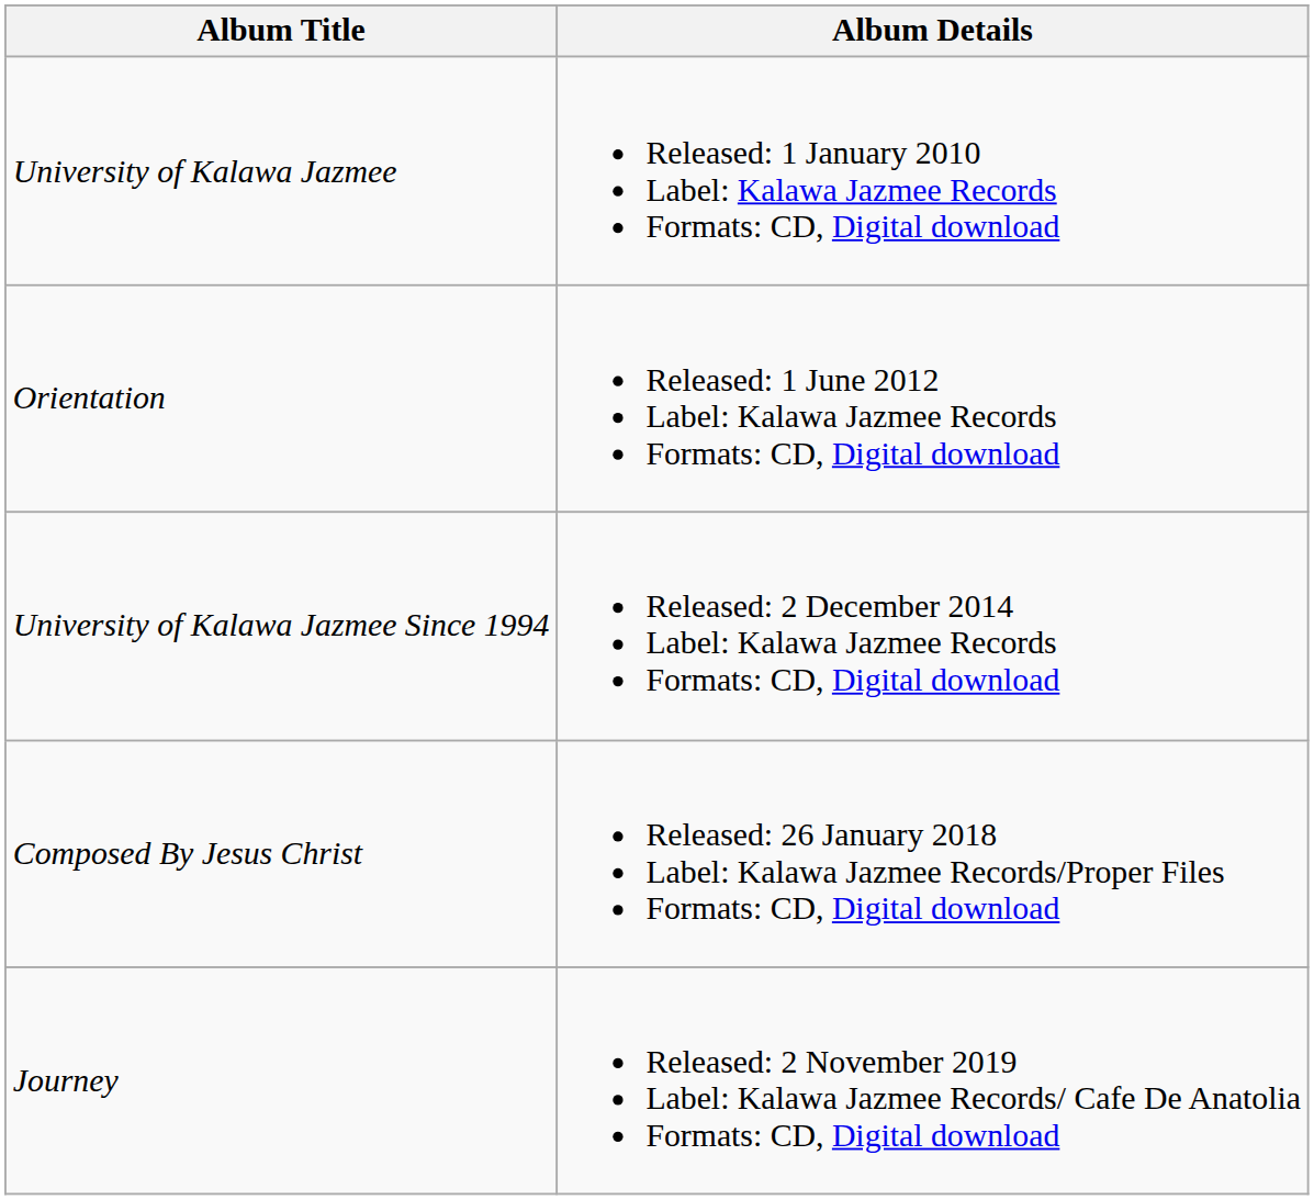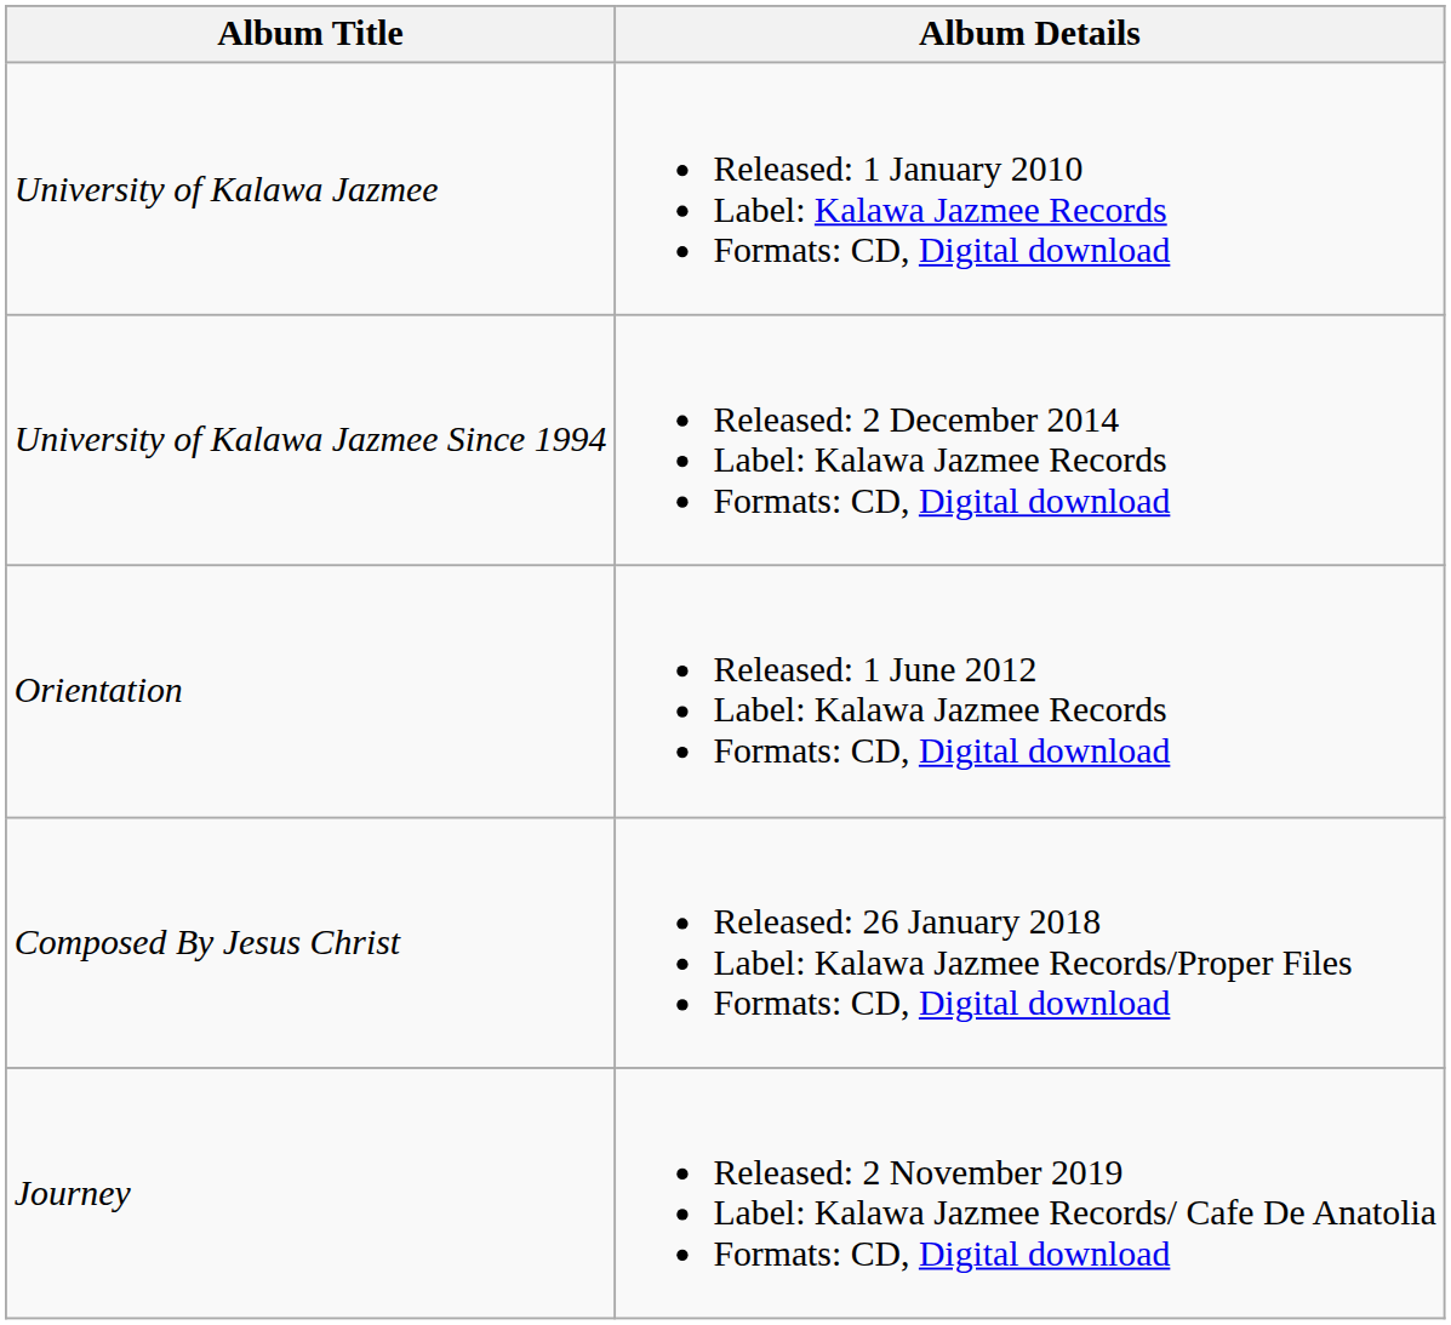rows swapped: University of Kalawa Jazmee Since 1994 <-> Orientation
